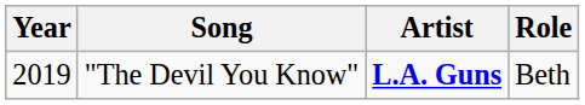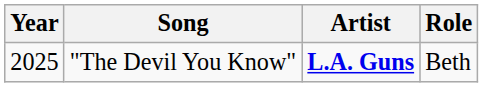"The Devil You Know" | Year: 2019 -> 2025
